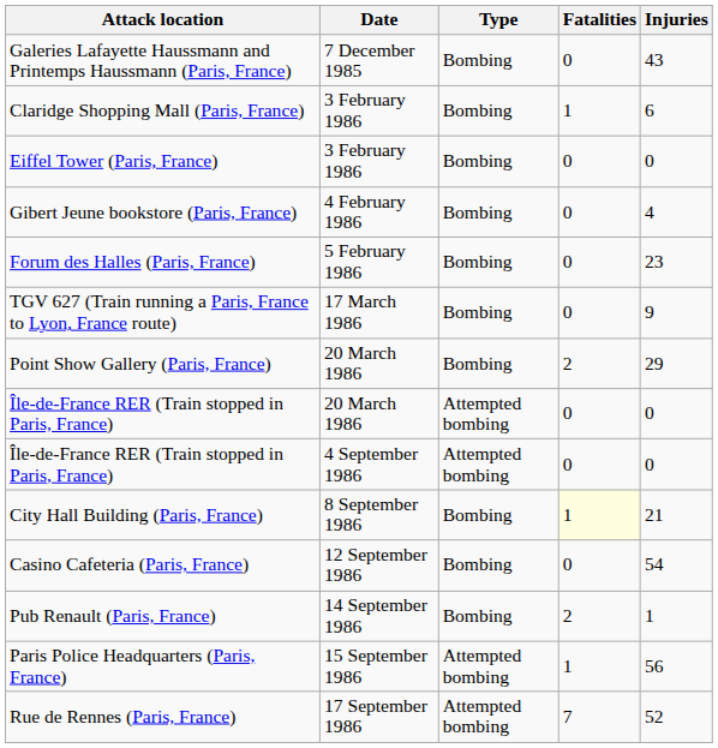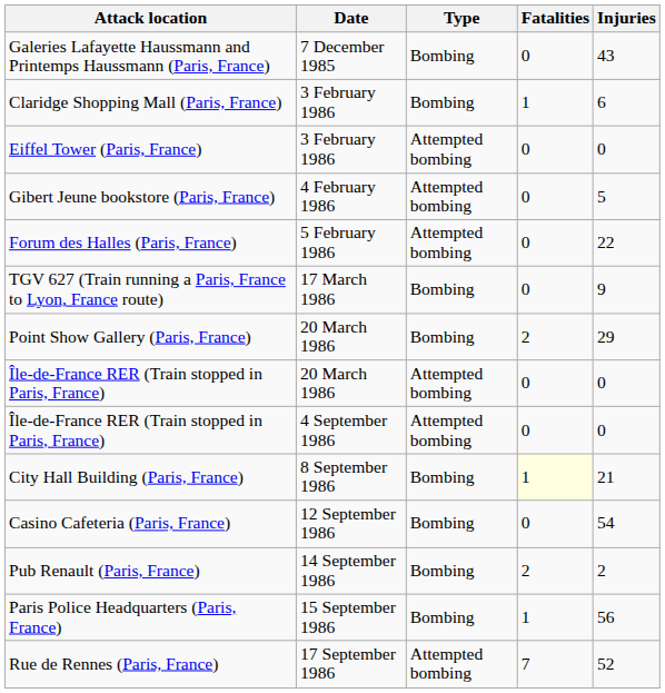Eiffel Tower (Paris, France) | Type: Bombing -> Attempted bombing
Gibert Jeune bookstore (Paris, France) | Type: Bombing -> Attempted bombing
Gibert Jeune bookstore (Paris, France) | Injuries: 4 -> 5
Forum des Halles (Paris, France) | Type: Bombing -> Attempted bombing
Forum des Halles (Paris, France) | Injuries: 23 -> 22
Pub Renault (Paris, France) | Injuries: 1 -> 2
Paris Police Headquarters (Paris, France) | Type: Attempted bombing -> Bombing
